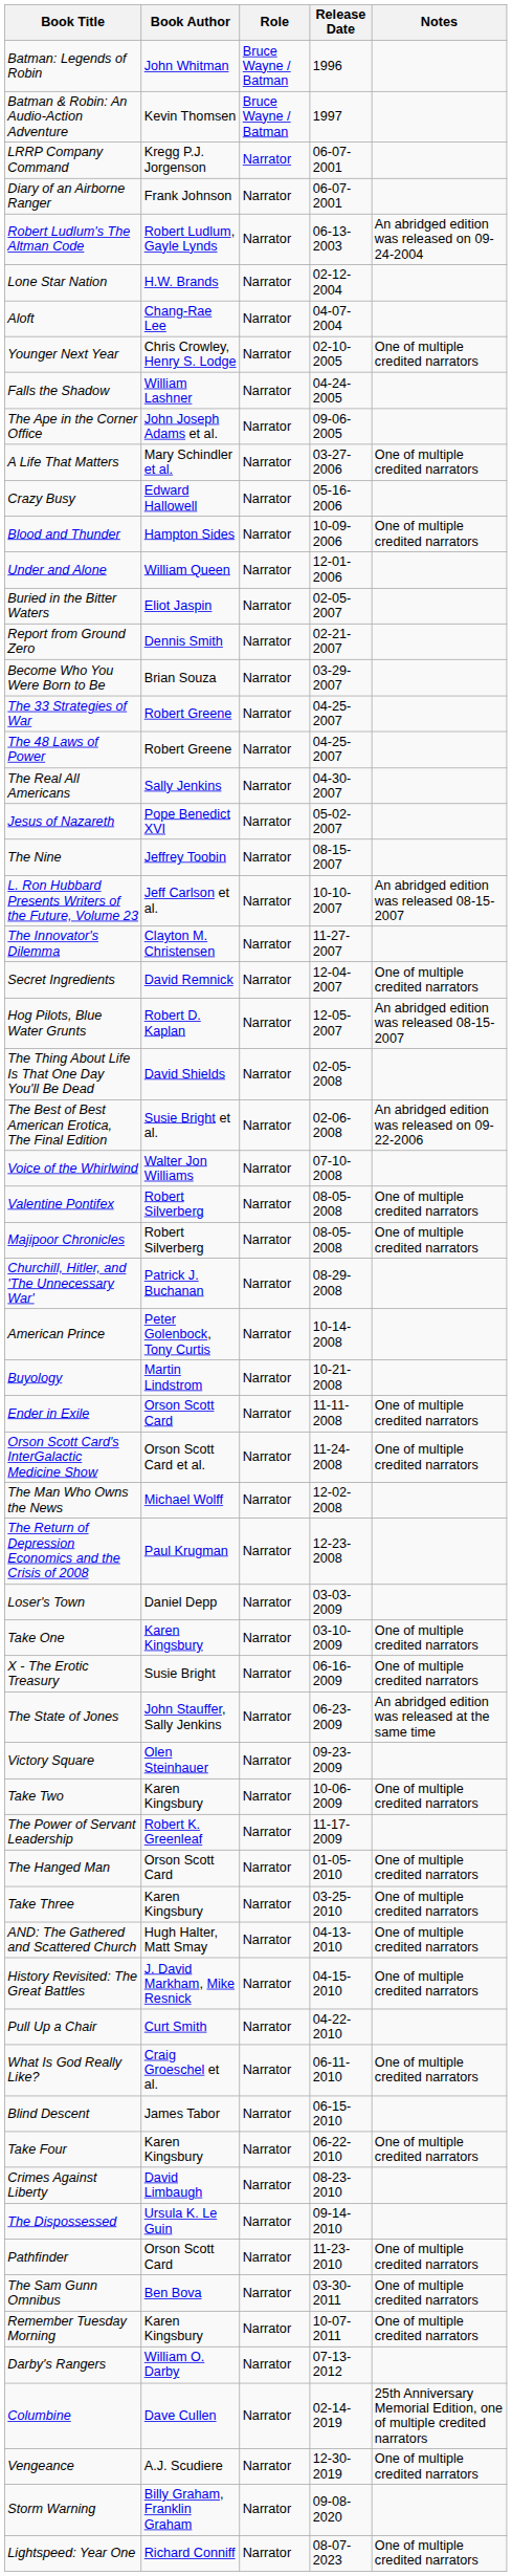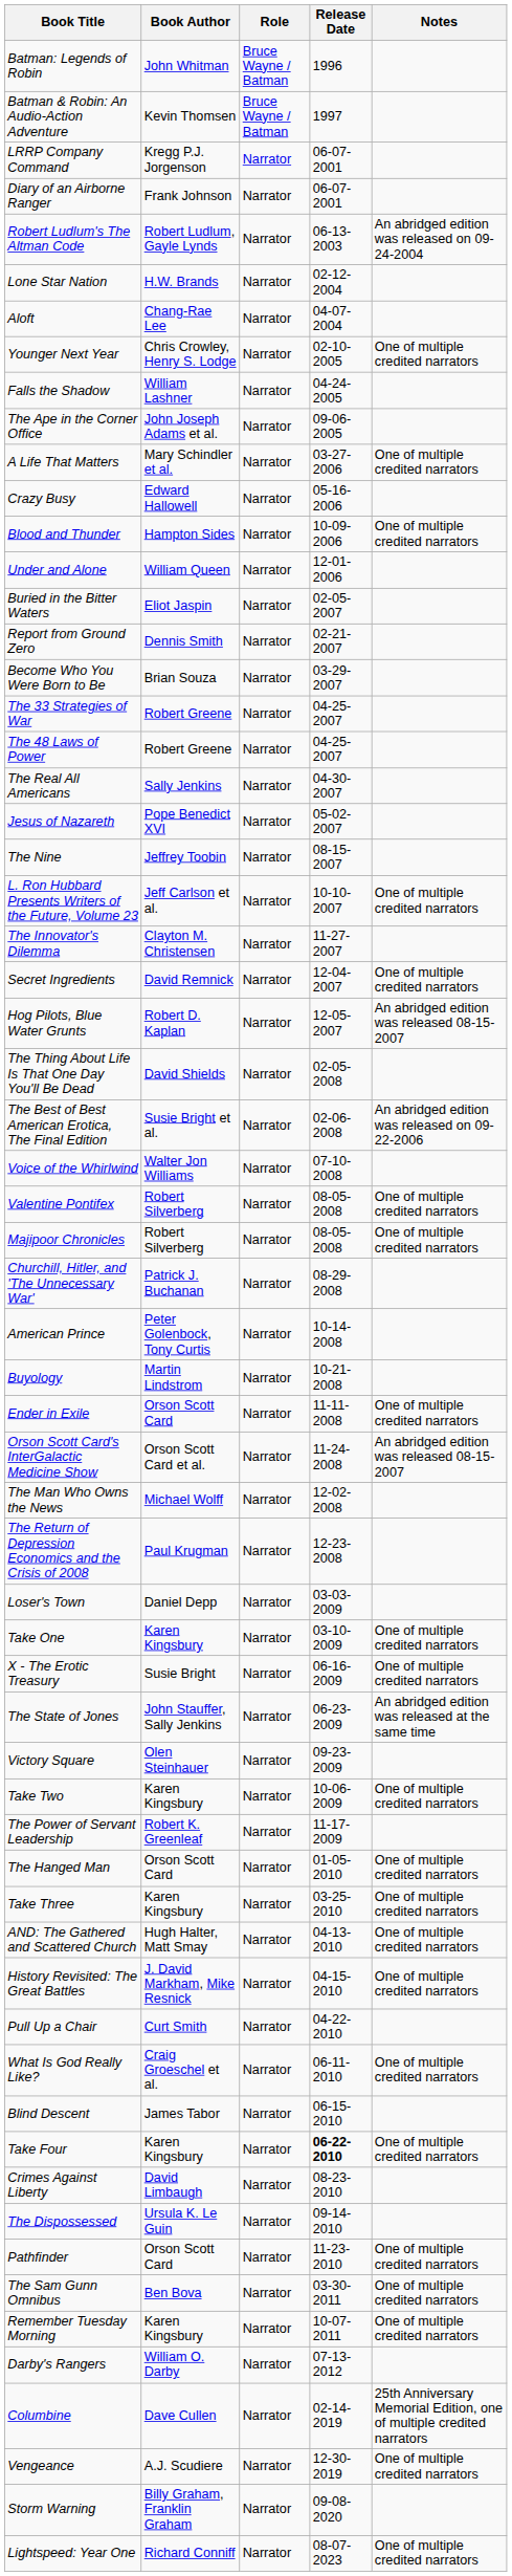L. Ron Hubbard Presents Writers of the Future, Volume 23 | Notes: An abridged edition was released 08-15-2007 -> One of multiple credited narrators
Orson Scott Card's InterGalactic Medicine Show | Notes: One of multiple credited narrators -> An abridged edition was released 08-15-2007
Take Four | Release Date: normal -> bold
